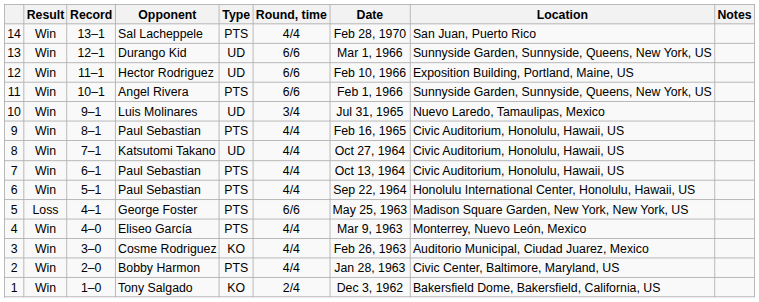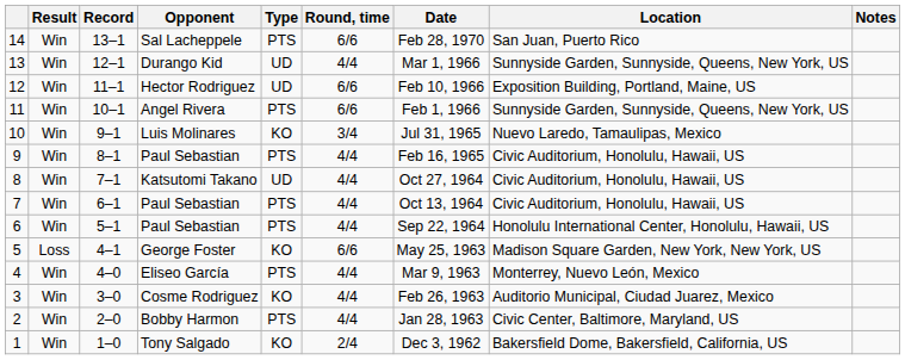14 | Round, time: 4/4 -> 6/6
13 | Round, time: 6/6 -> 4/4
10 | Type: UD -> KO
5 | Type: PTS -> KO
